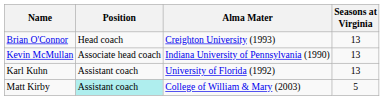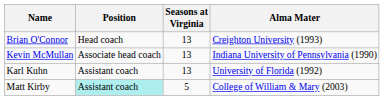columns swapped: Seasons at Virginia <-> Alma Mater
